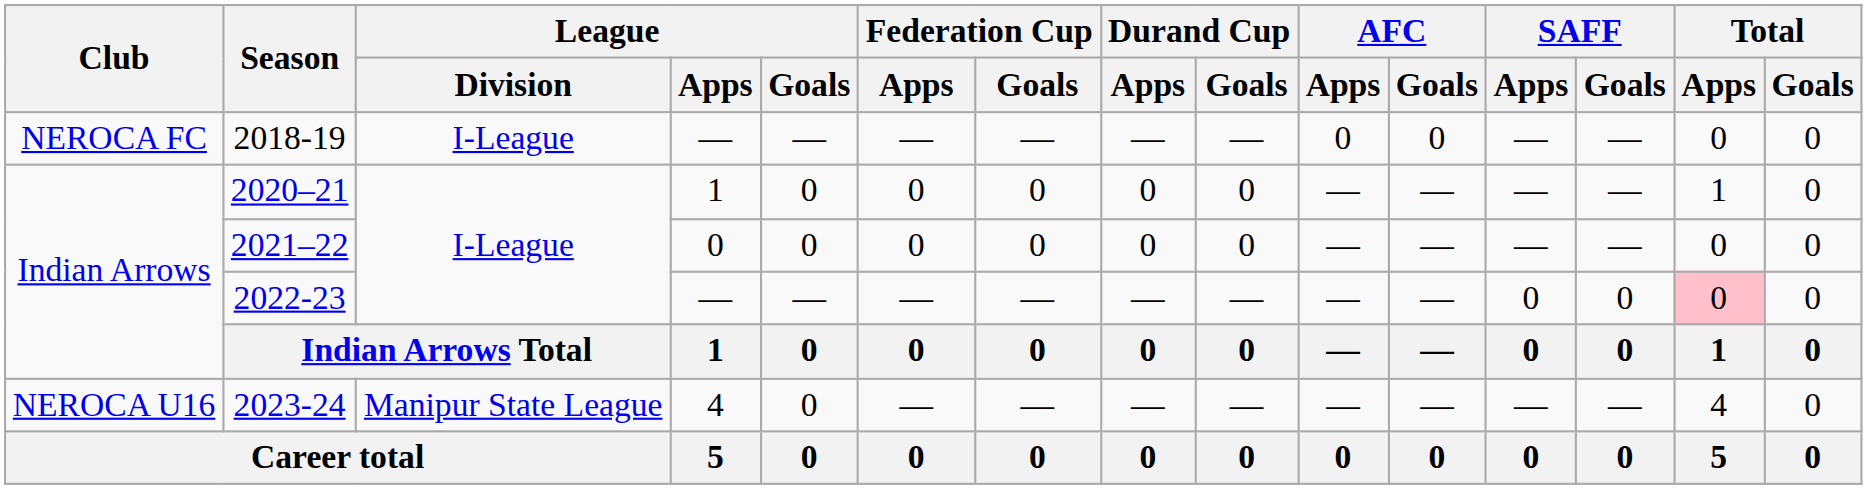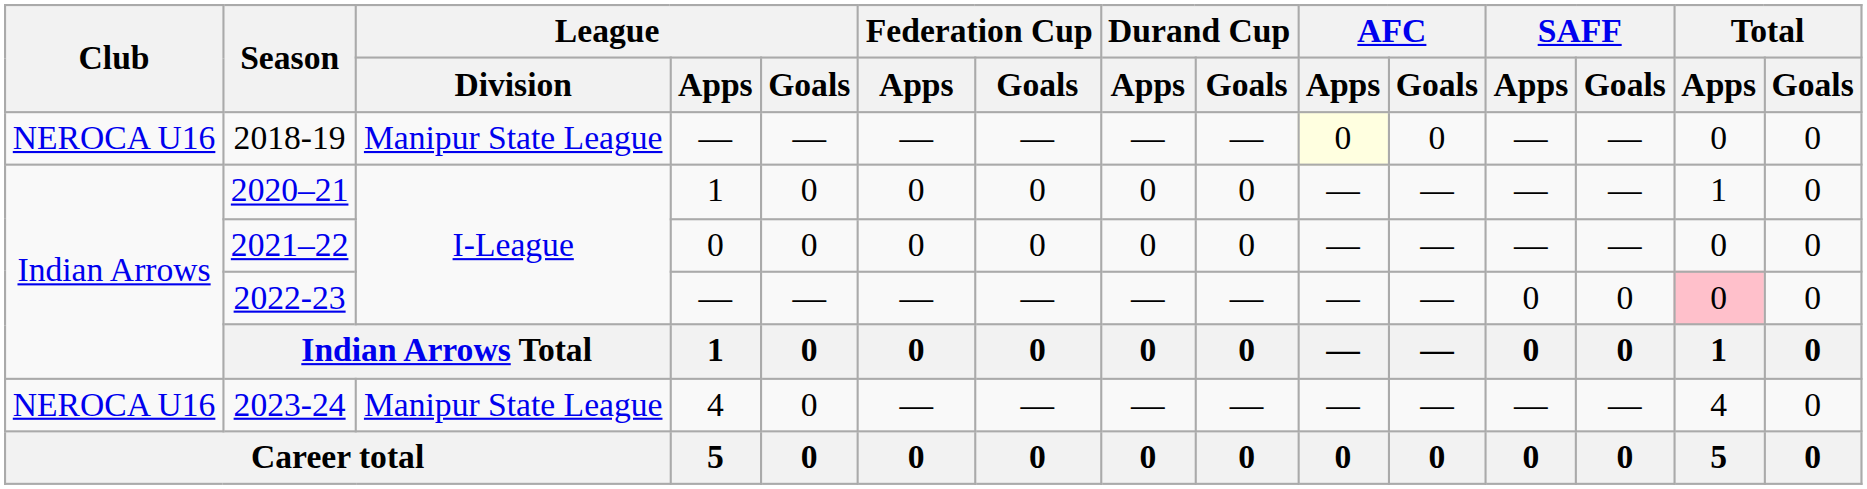2018-19 | Club: NEROCA FC -> NEROCA U16
2018-19 | League / Division: I-League -> Manipur State League
2018-19 | AFC / Apps: no background -> lightyellow background
